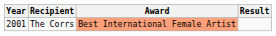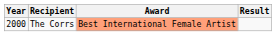The Corrs | Year: 2001 -> 2000
